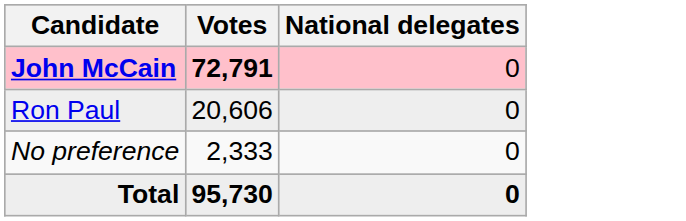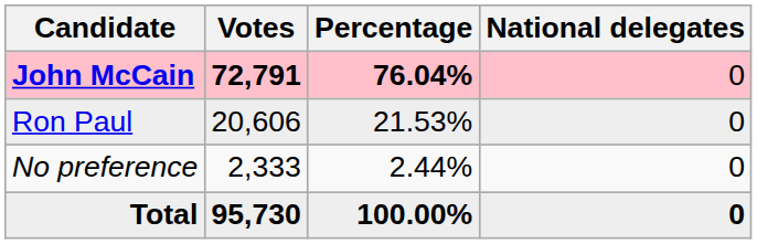+ column: Percentage | 76.04% | 21.53% | 2.44% | 100.00%
